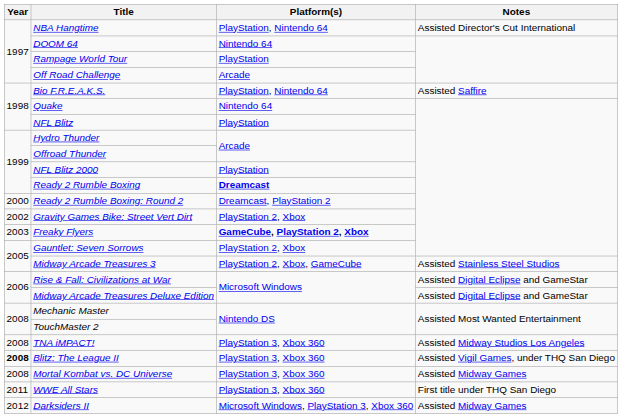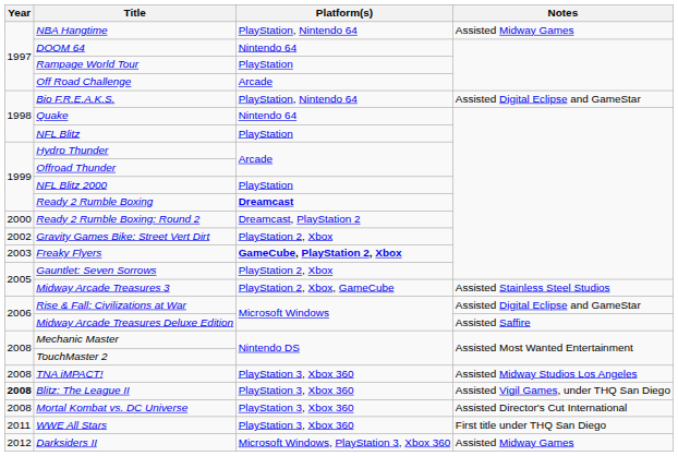NBA Hangtime | Notes: Assisted Director's Cut International -> Assisted Midway Games
Bio F.R.E.A.K.S. | Notes: Assisted Saffire -> Assisted Digital Eclipse and GameStar
Midway Arcade Treasures Deluxe Edition | Notes: Assisted Digital Eclipse and GameStar -> Assisted Saffire
Mortal Kombat vs. DC Universe | Notes: Assisted Midway Games -> Assisted Director's Cut International
